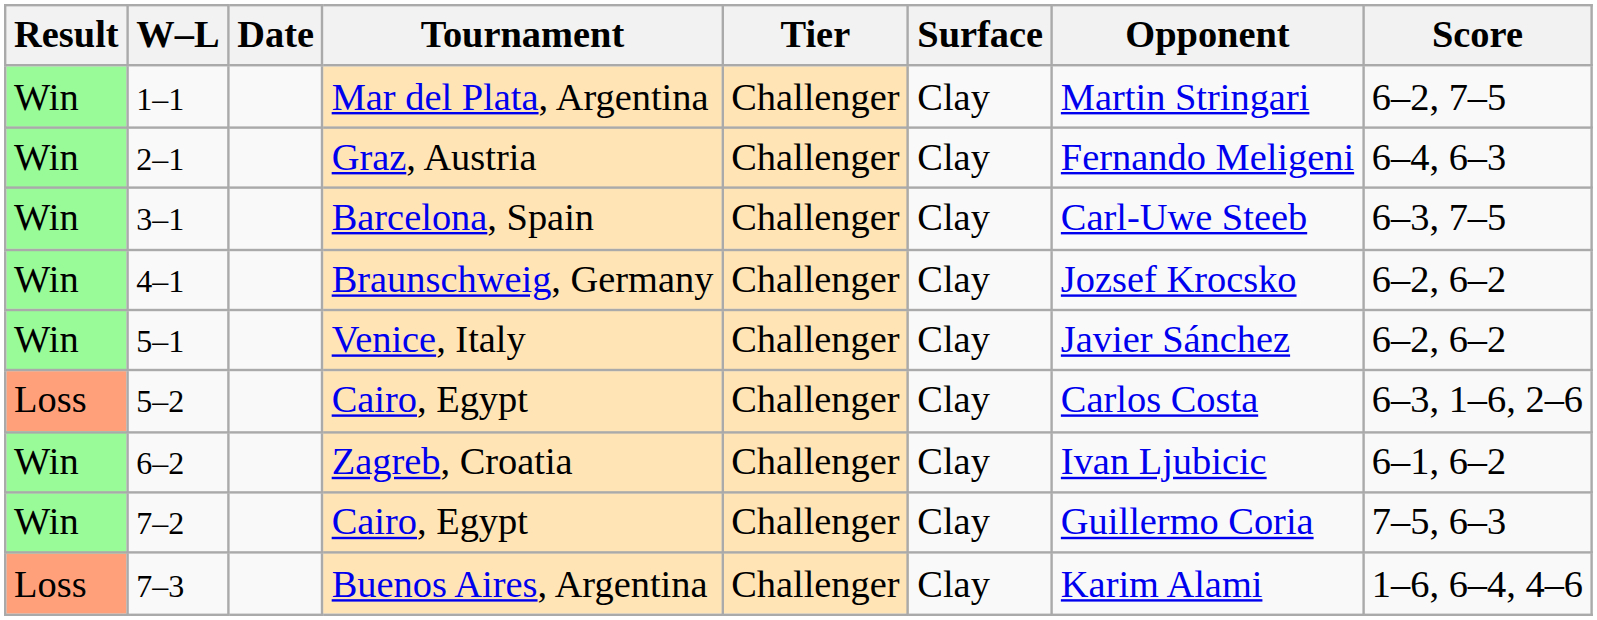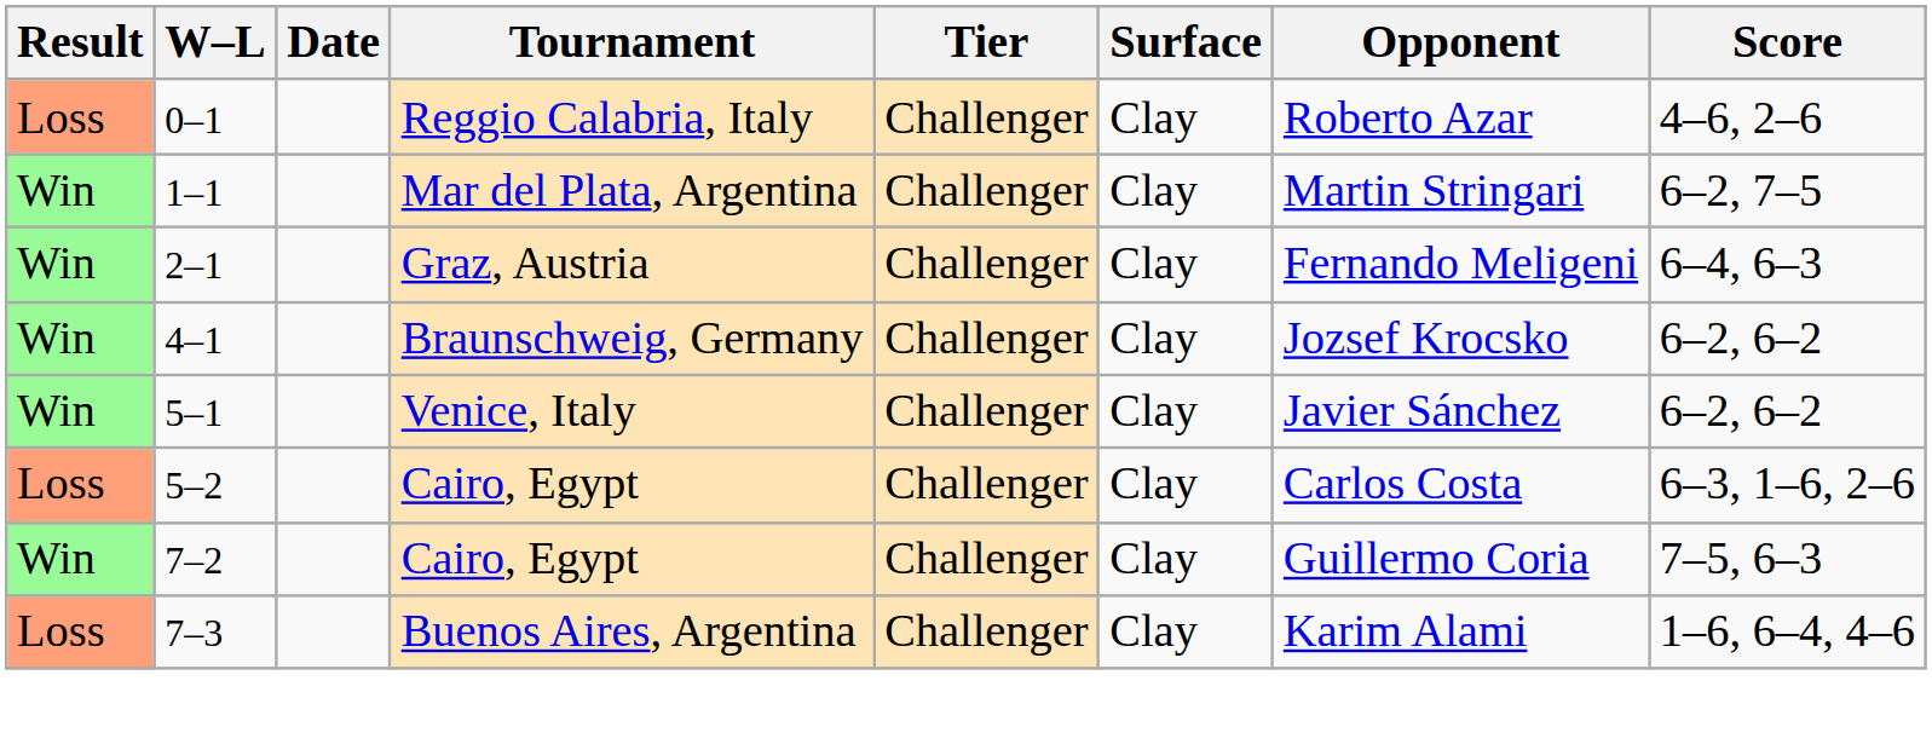+ row: Loss | 0–1 | Reggio Calabria, Italy | Challenger | Clay | Roberto Azar | 4–6, 2–6
- row: Win | 3–1 | Barcelona, Spain | Challenger | Clay | Carl-Uwe Steeb | 6–3, 7–5
- row: Win | 6–2 | Zagreb, Croatia | Challenger | Clay | Ivan Ljubicic | 6–1, 6–2
